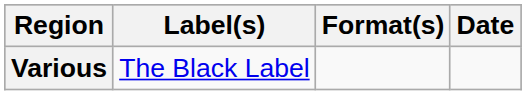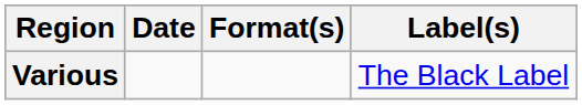columns swapped: Date <-> Label(s)
